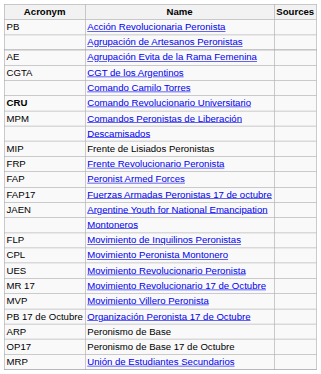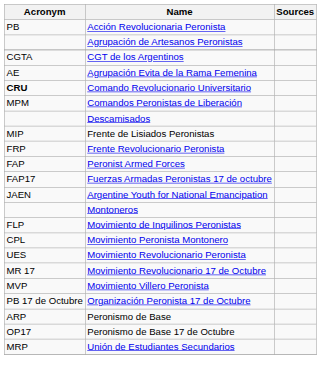rows swapped: Agrupación Evita de la Rama Femenina <-> CGT de los Argentinos
- row: Comando Camilo Torres
